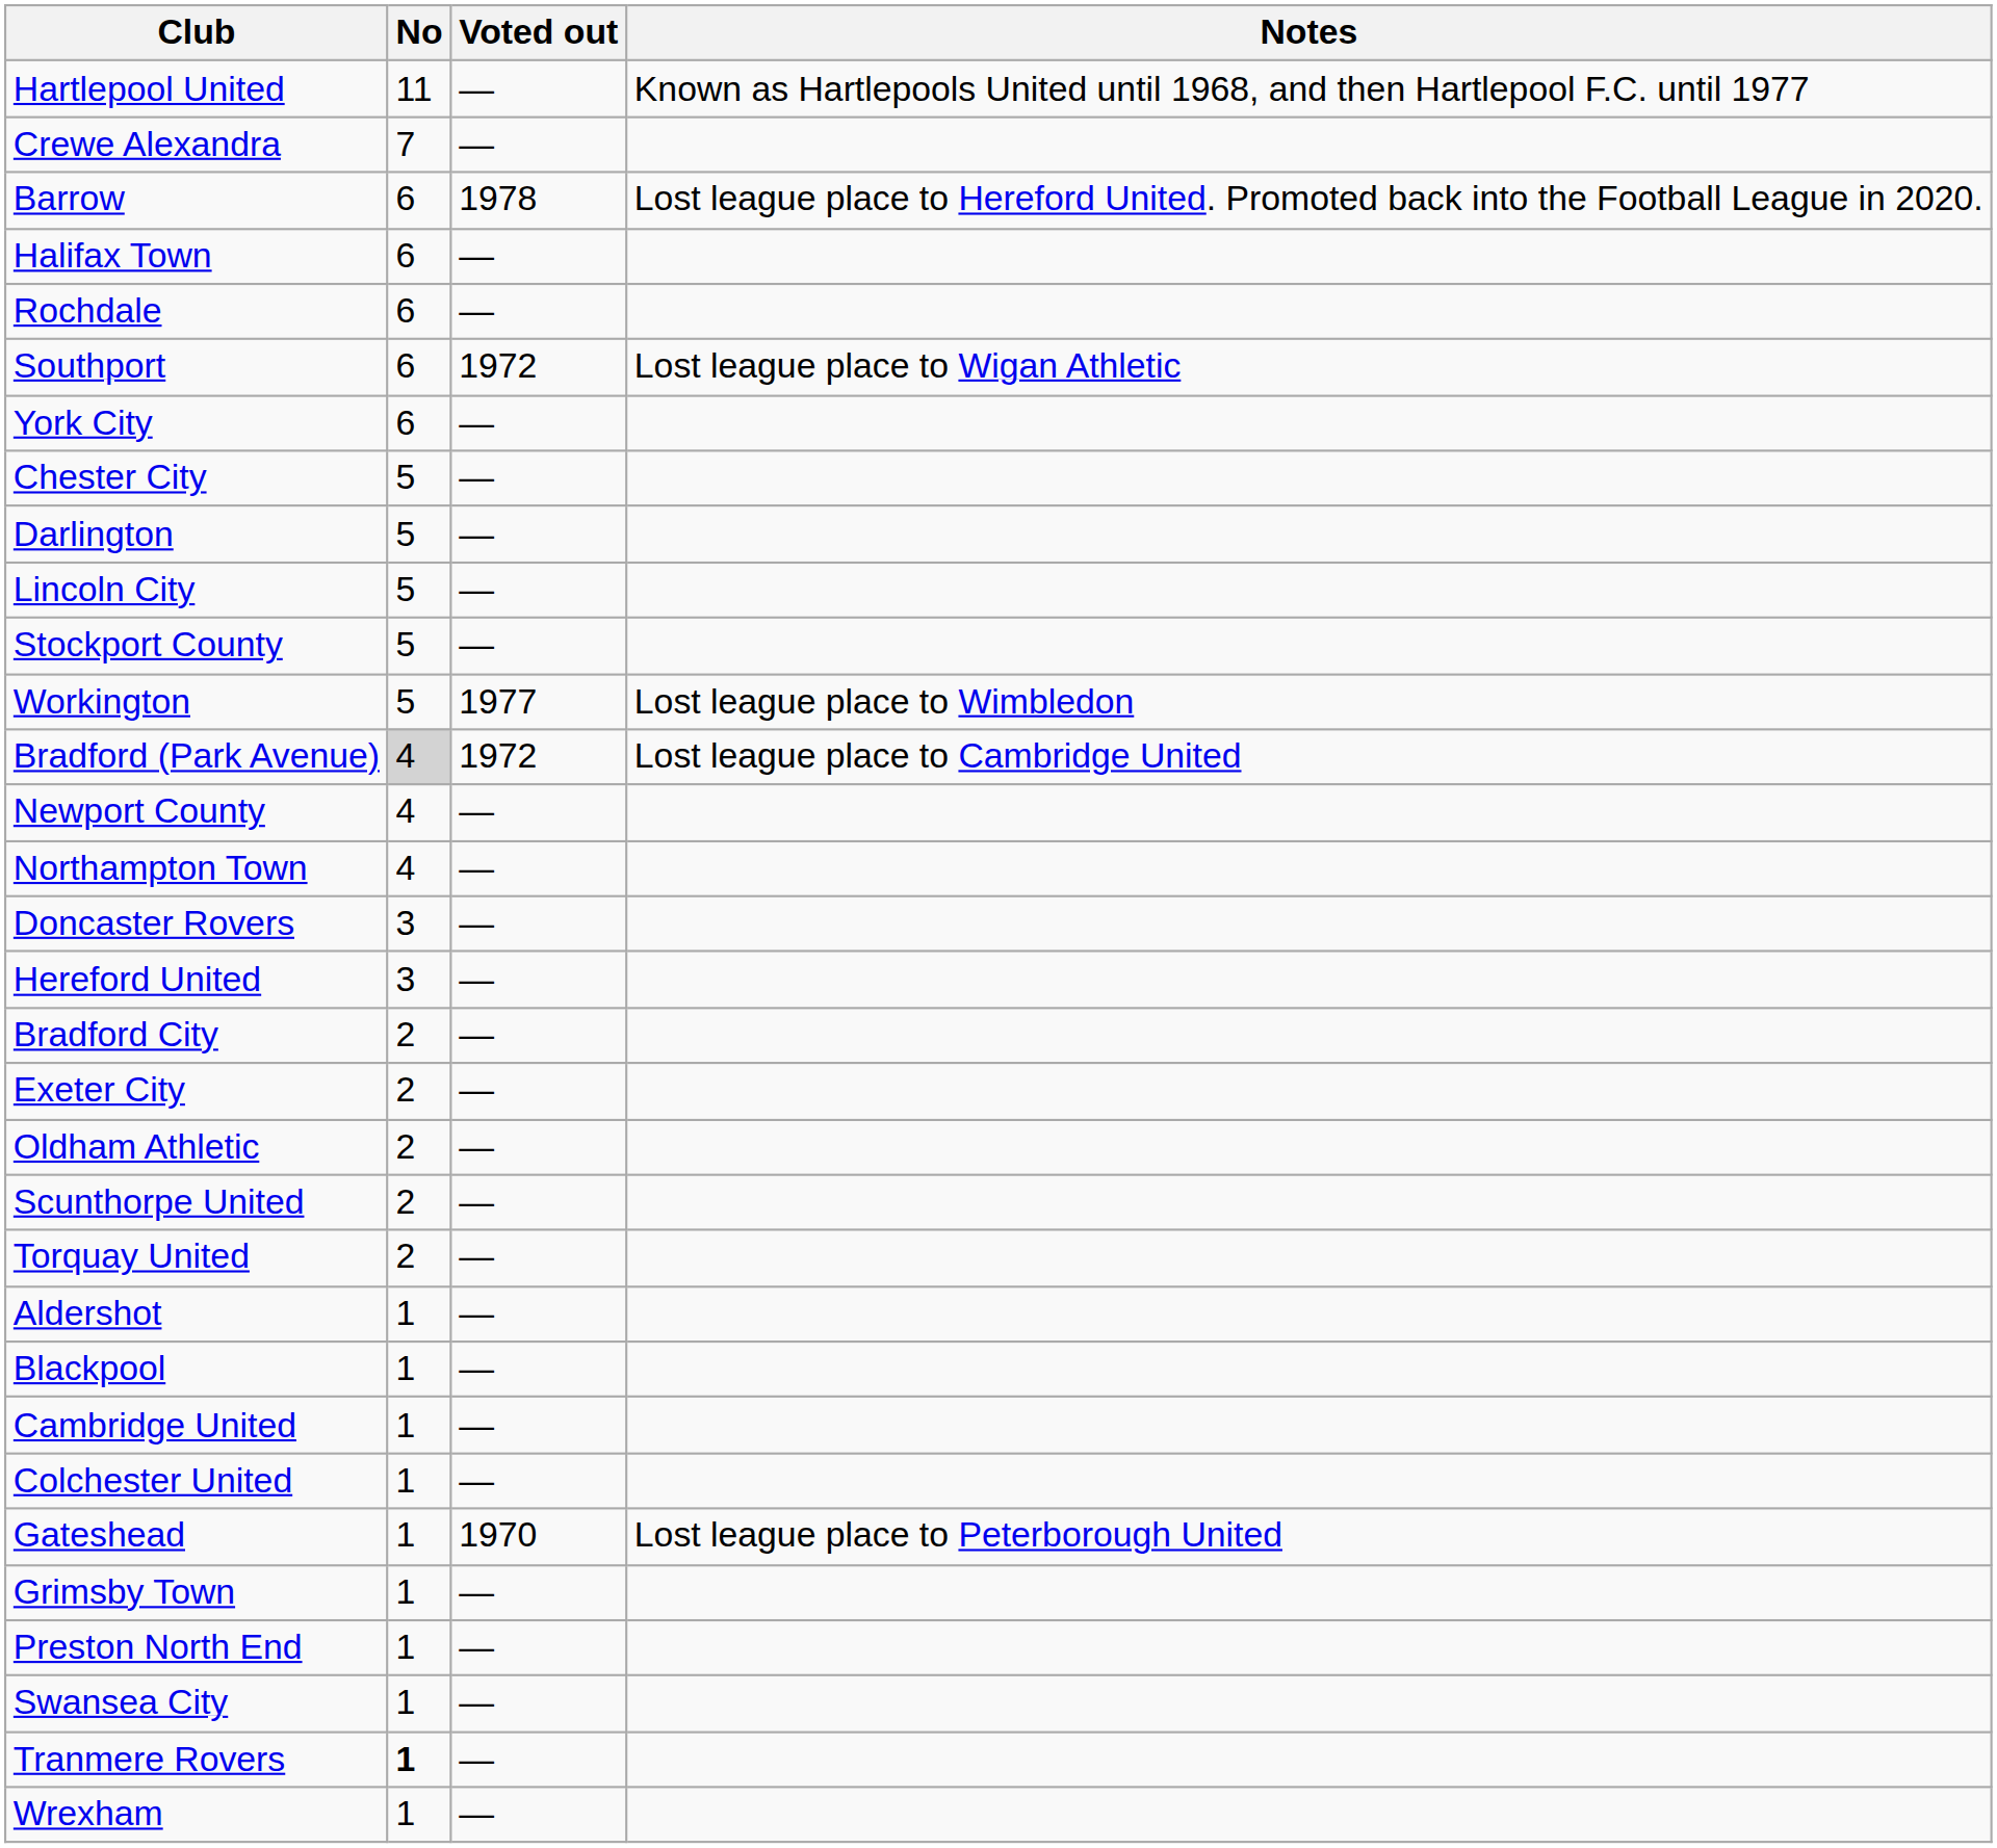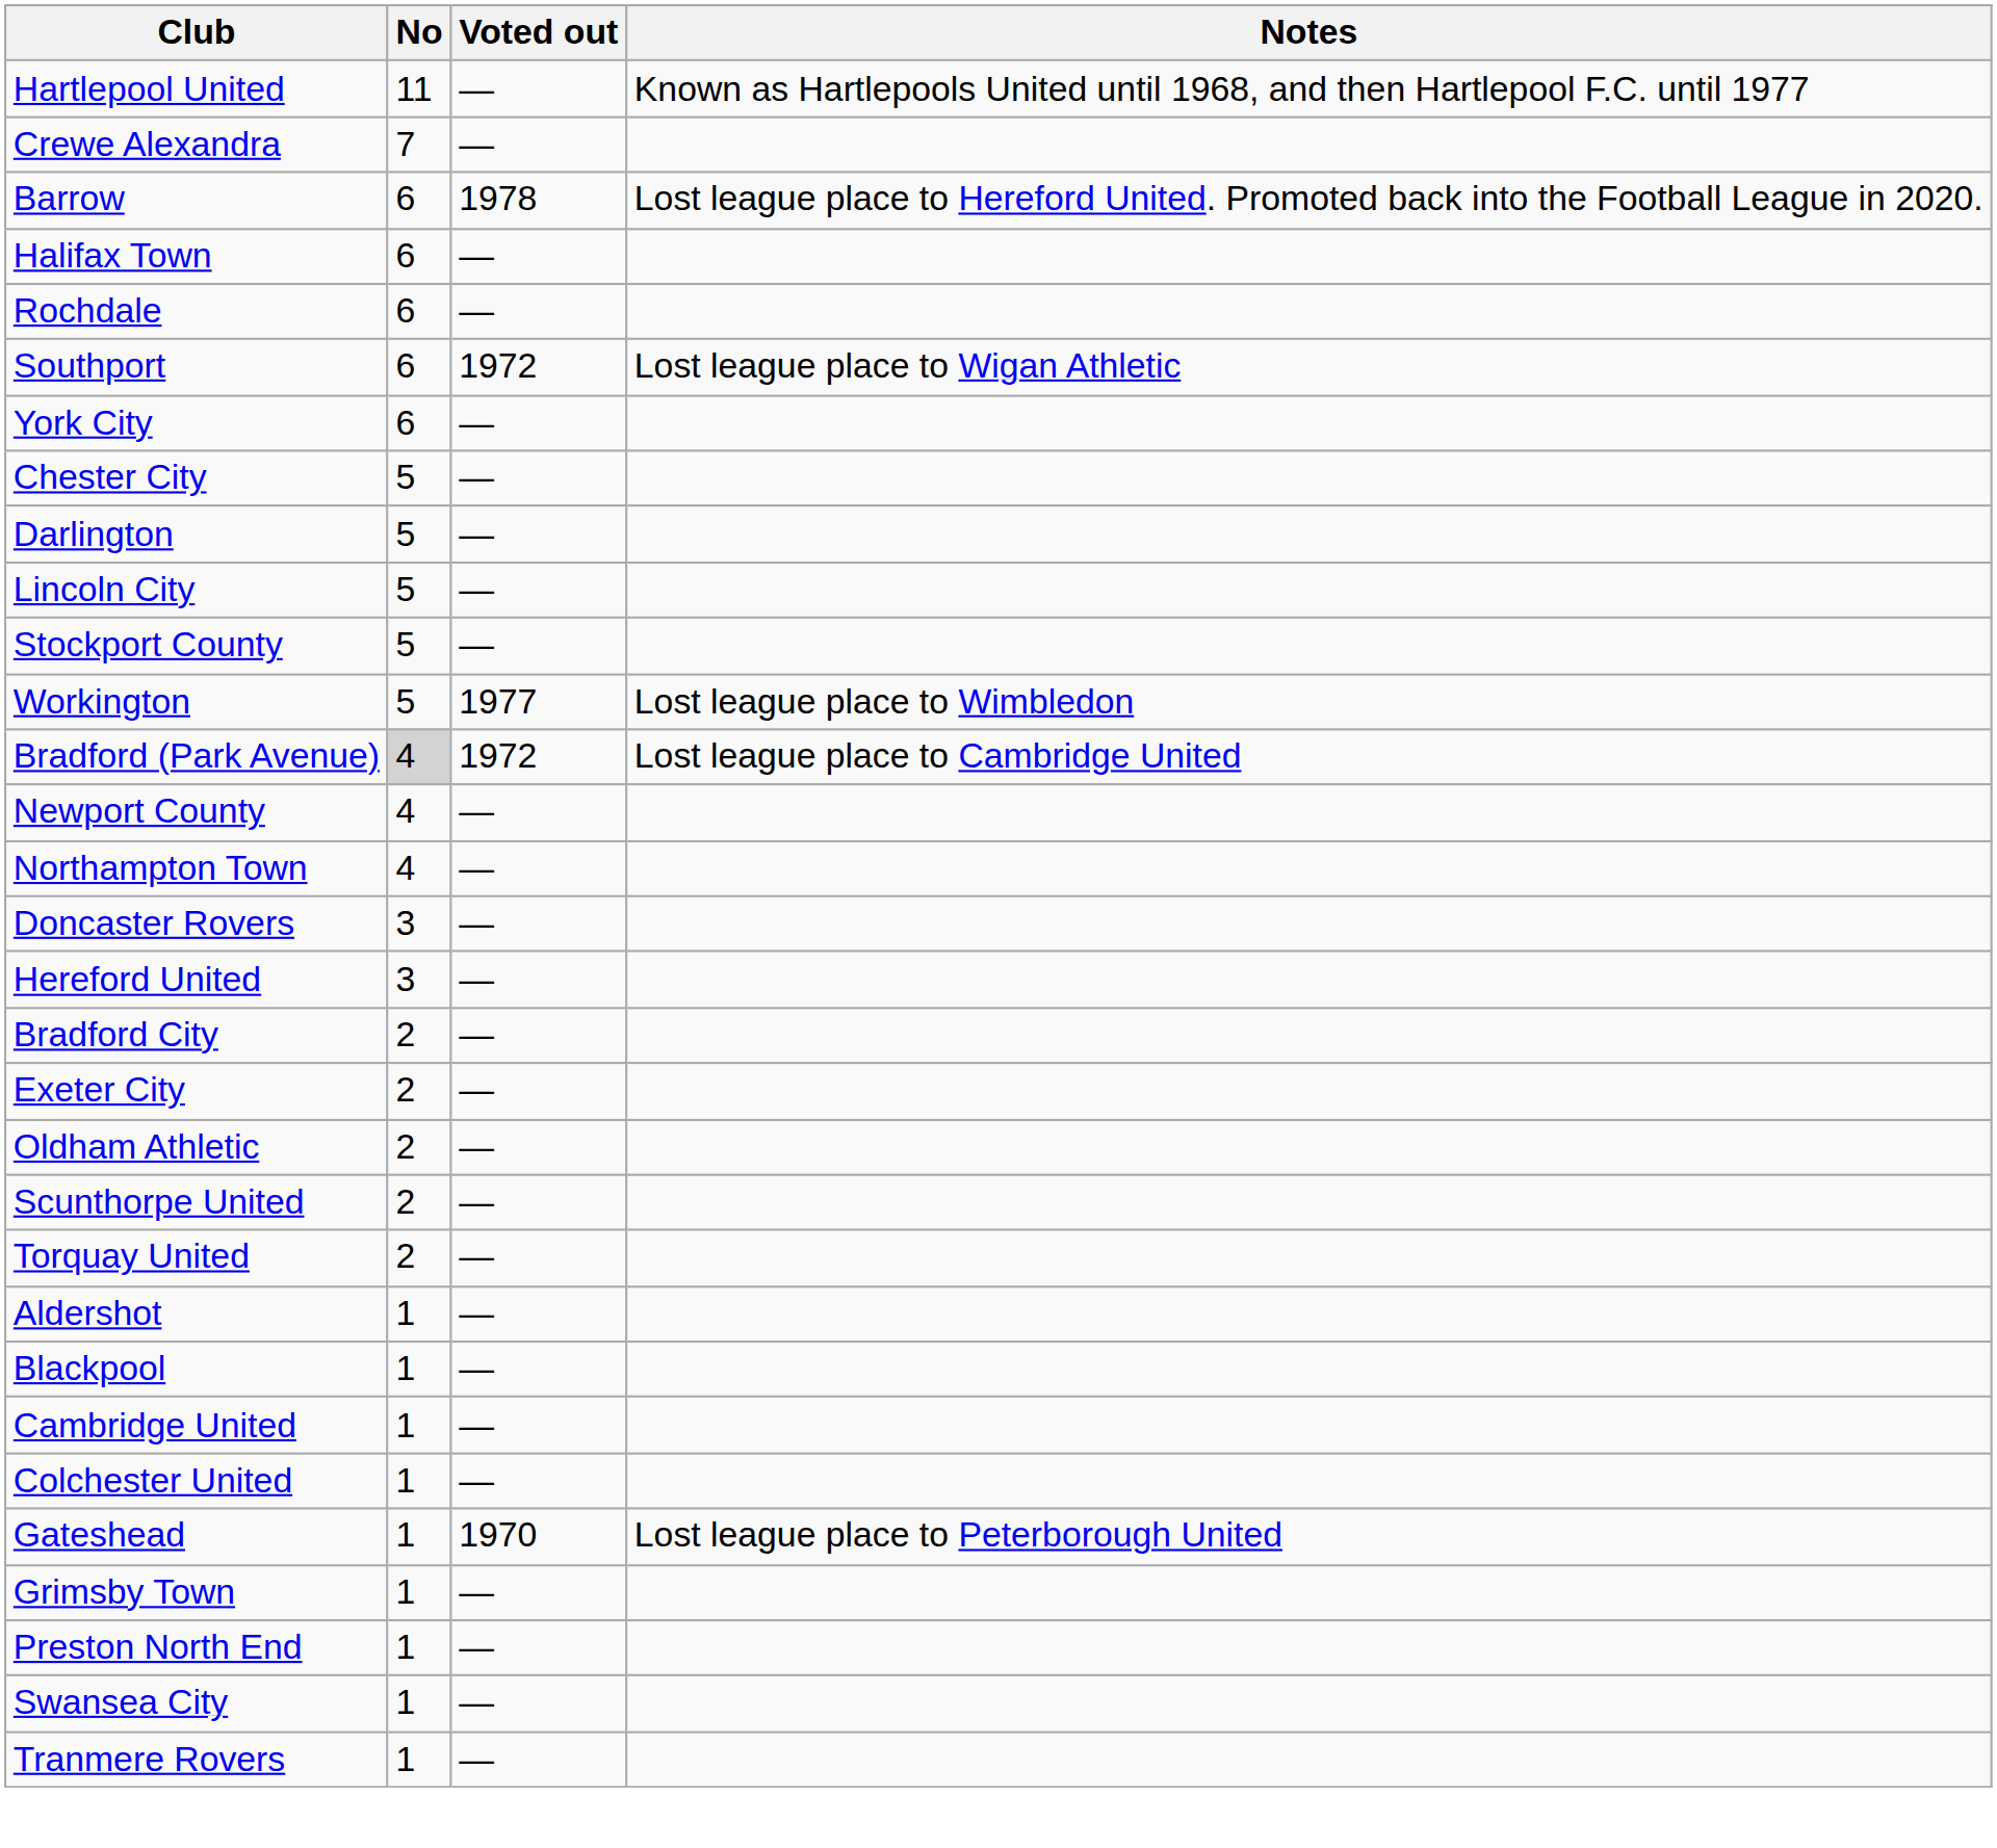Tranmere Rovers | No: bold -> normal
- row: Wrexham | 1 | —
